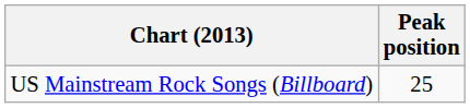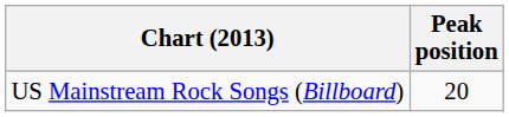US Mainstream Rock Songs (Billboard) | Peak position: 25 -> 20
